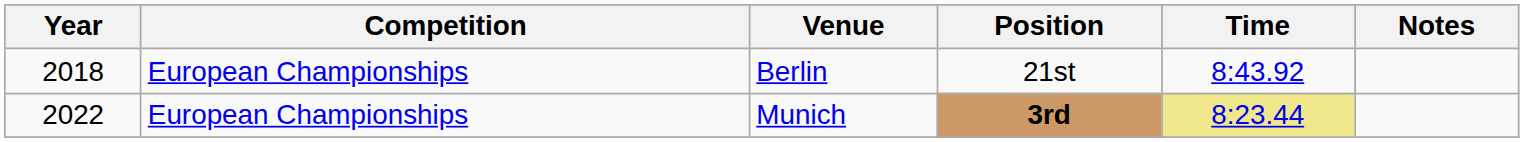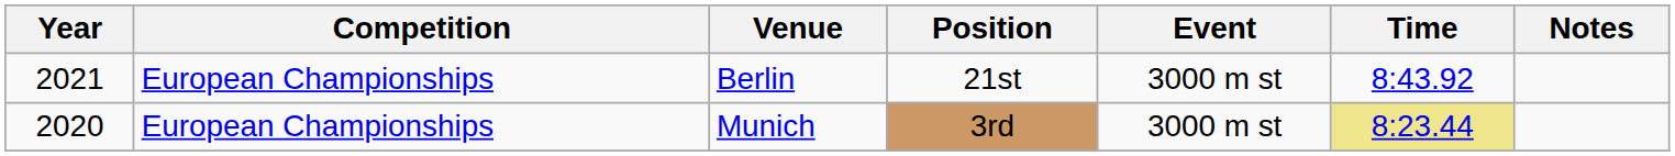+ column: Event | 3000 m st | 3000 m st
Berlin | Year: 2018 -> 2021
Munich | Year: 2022 -> 2020
Munich | Position: bold -> normal
